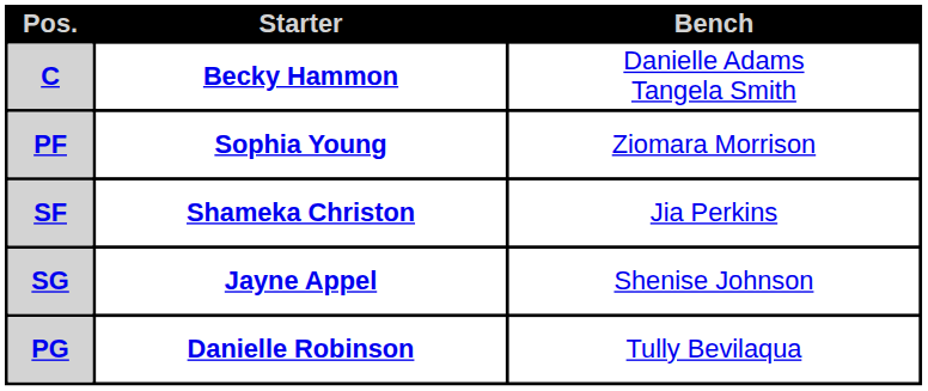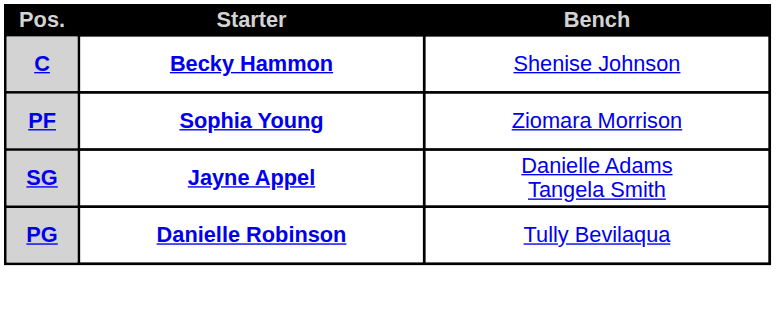C | Bench: Danielle Adams Tangela Smith -> Shenise Johnson
- row: SF | Shameka Christon | Jia Perkins
SG | Bench: Shenise Johnson -> Danielle Adams Tangela Smith
